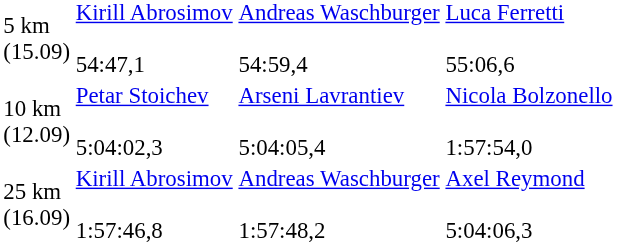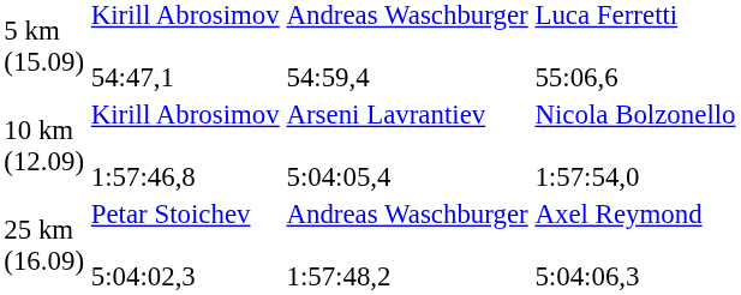10 km (12.09) | column 2: Petar Stoichev 5:04:02,3 -> Kirill Abrosimov 1:57:46,8
25 km (16.09) | column 2: Kirill Abrosimov 1:57:46,8 -> Petar Stoichev 5:04:02,3
